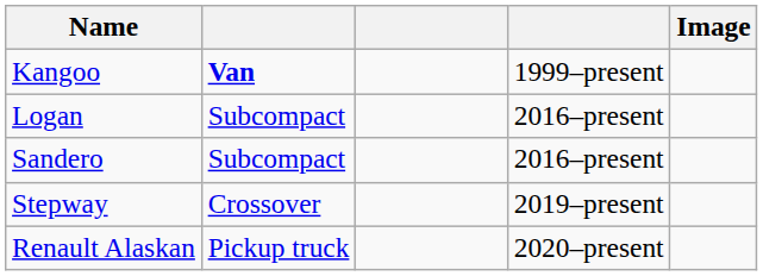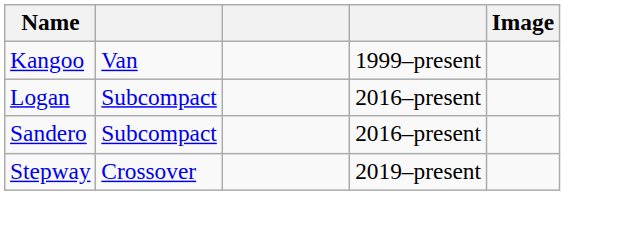Kangoo | column 2: bold -> normal
- row: Renault Alaskan | Pickup truck | 2020–present
